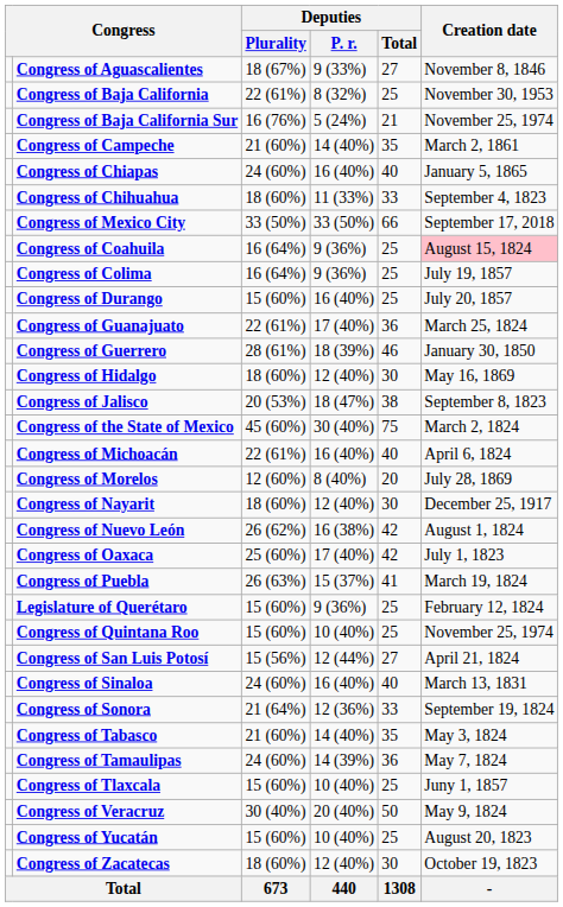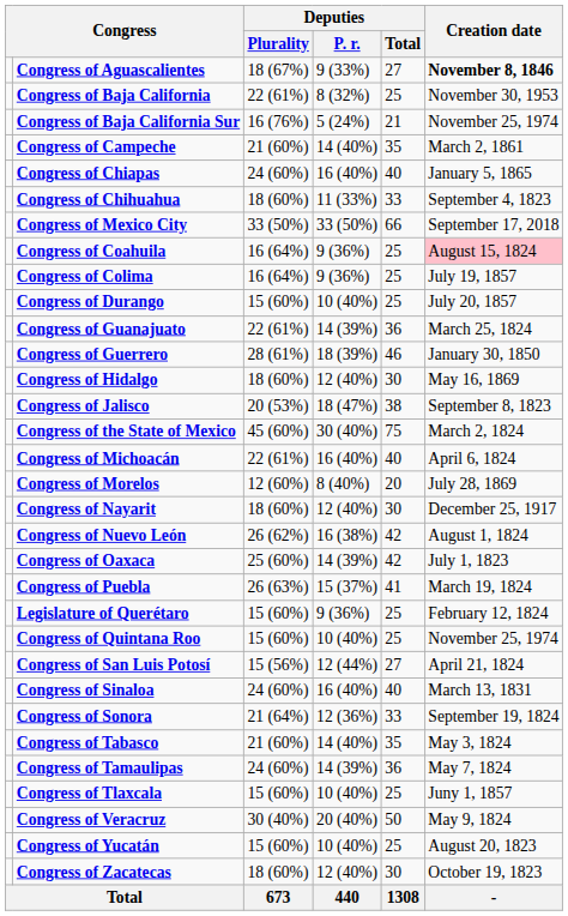Congress of Aguascalientes | Creation date: normal -> bold
Congress of Durango | Deputies / P. r.: 16 (40%) -> 10 (40%)
Congress of Guanajuato | Deputies / P. r.: 17 (40%) -> 14 (39%)
Congress of Oaxaca | Deputies / P. r.: 17 (40%) -> 14 (39%)
